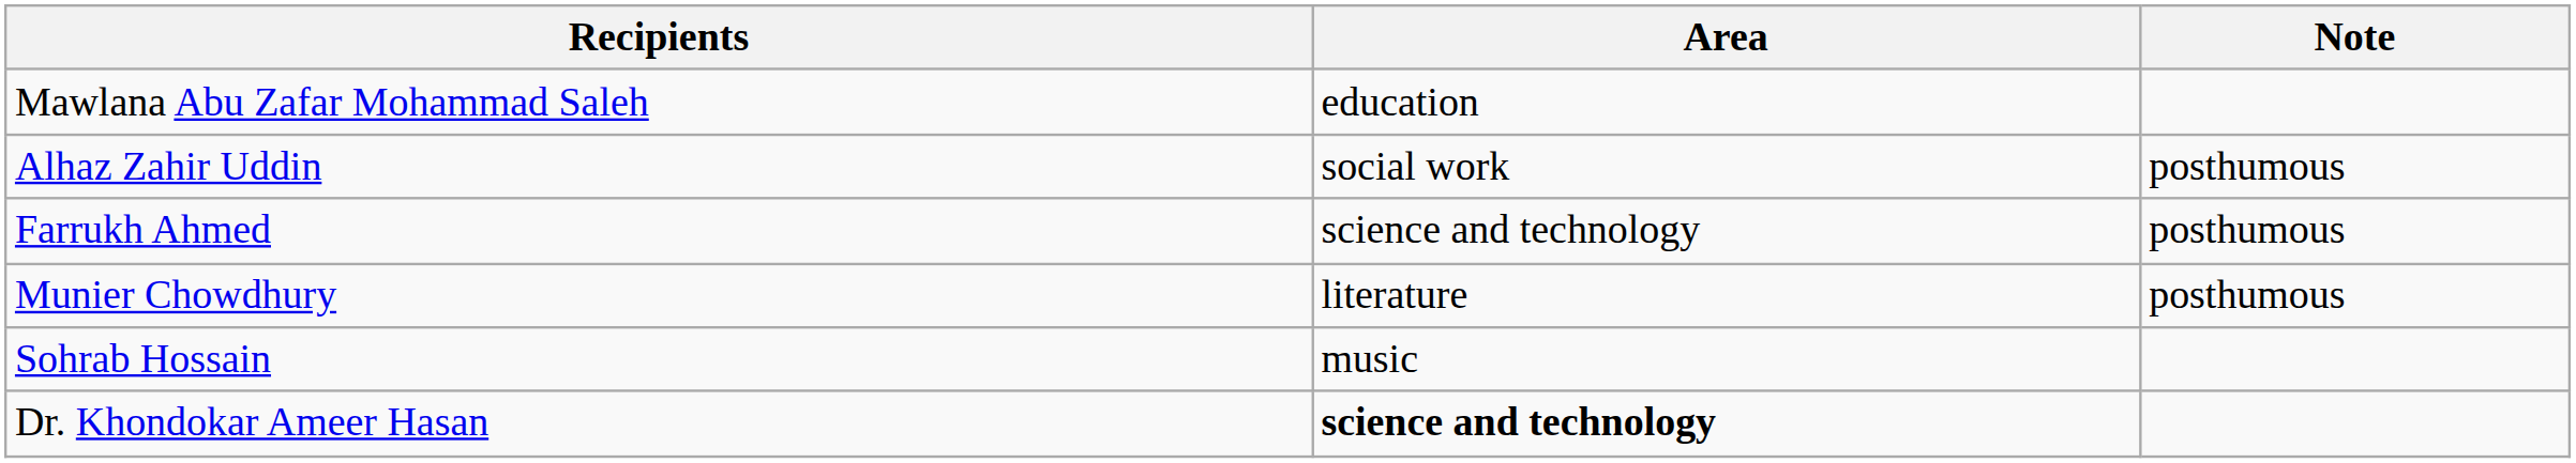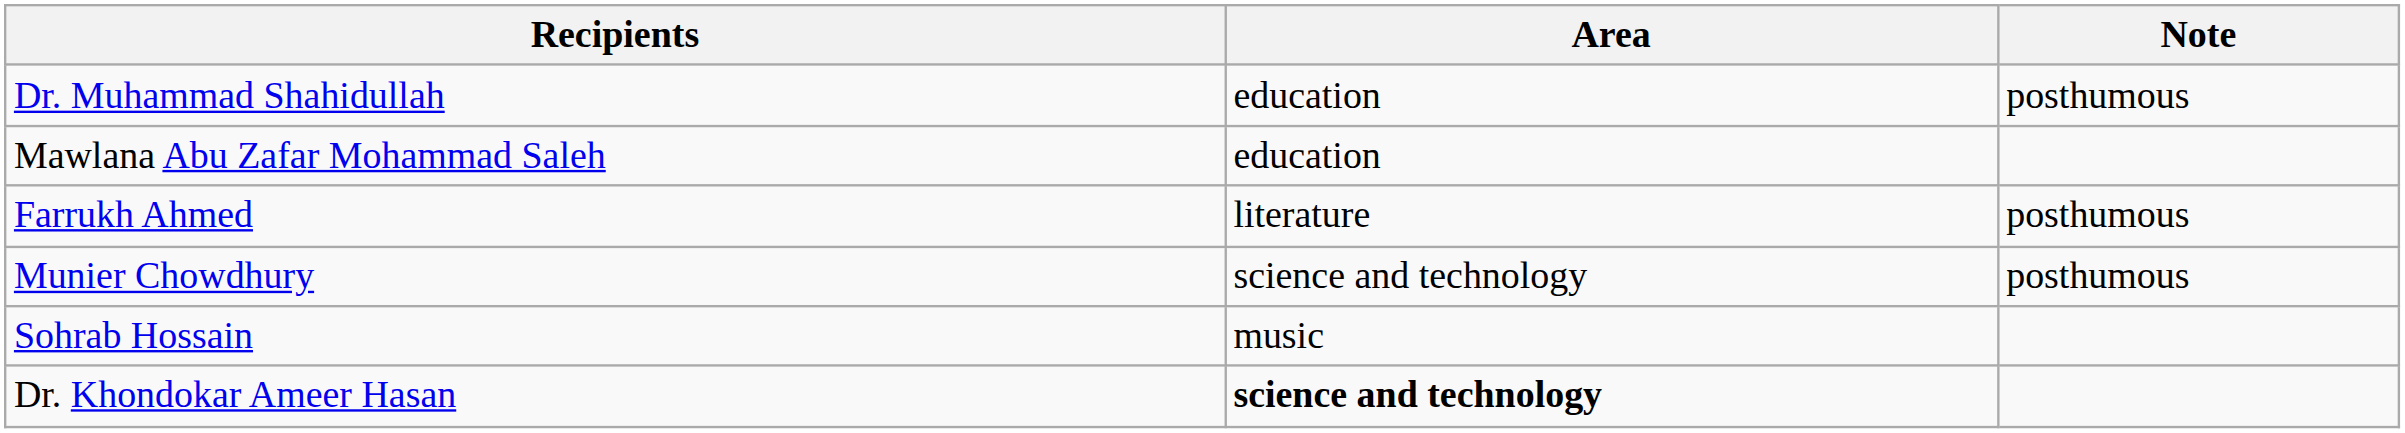+ row: Dr. Muhammad Shahidullah | education | posthumous
- row: Alhaz Zahir Uddin | social work | posthumous
Farrukh Ahmed | Area: science and technology -> literature
Munier Chowdhury | Area: literature -> science and technology
